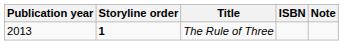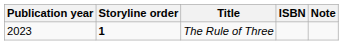The Rule of Three | Publication year: 2013 -> 2023
